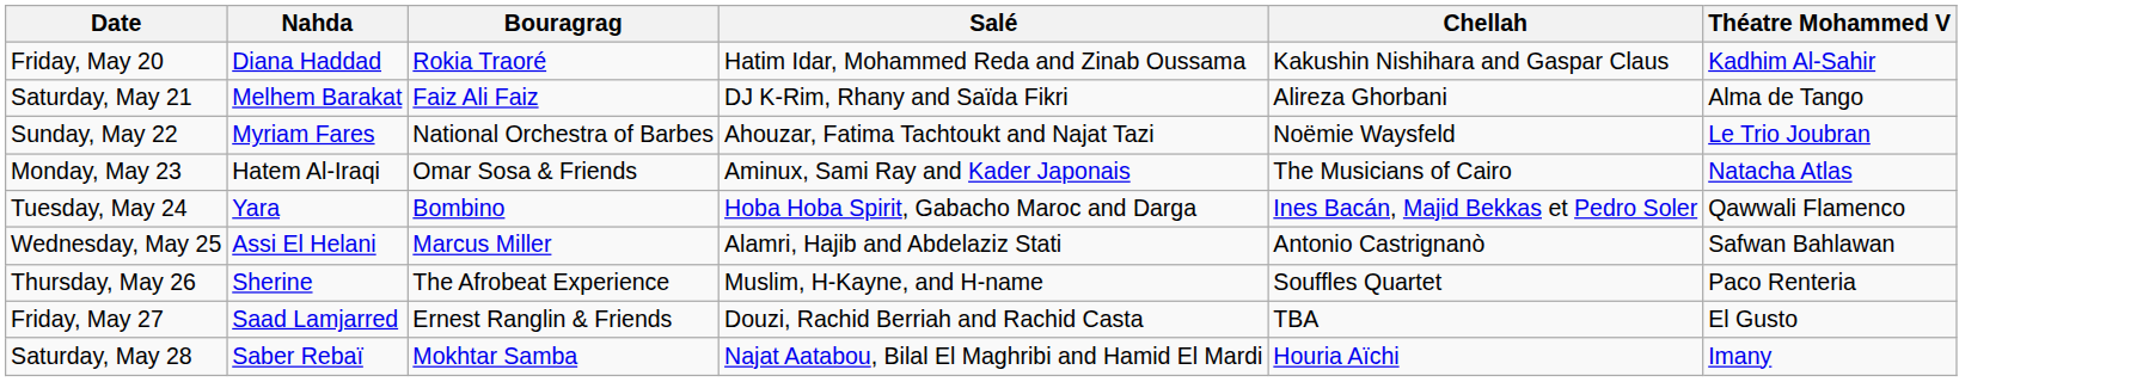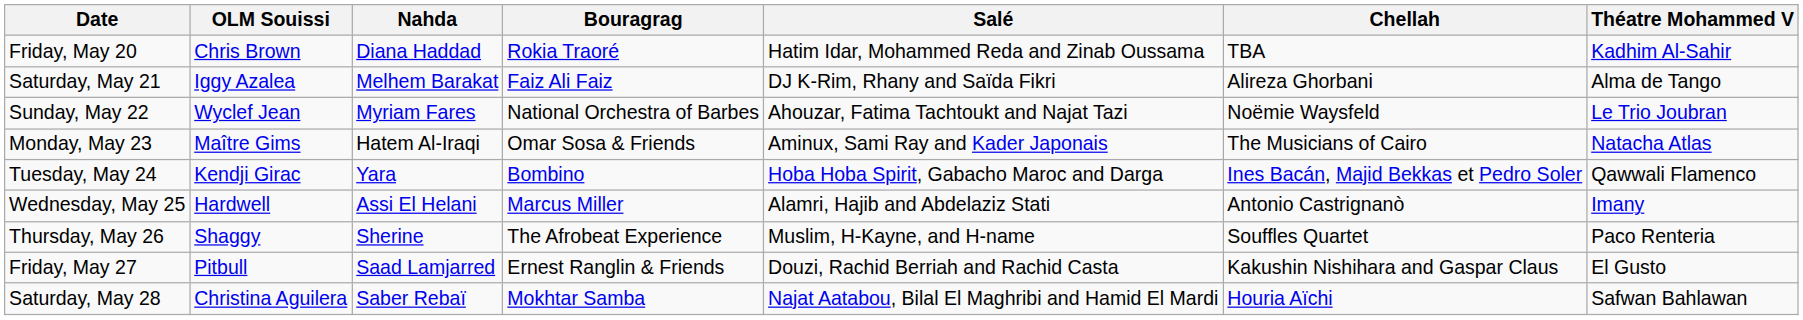+ column: OLM Souissi | Chris Brown | Iggy Azalea | Wyclef Jean | Maître Gims | Kendji Girac | Hardwell | Shaggy | Pitbull | Christina Aguilera
Friday, May 20 | Chellah: Kakushin Nishihara and Gaspar Claus -> TBA
Wednesday, May 25 | Théatre Mohammed V: Safwan Bahlawan -> Imany
Friday, May 27 | Chellah: TBA -> Kakushin Nishihara and Gaspar Claus
Saturday, May 28 | Théatre Mohammed V: Imany -> Safwan Bahlawan
